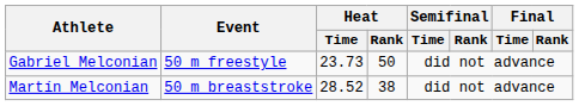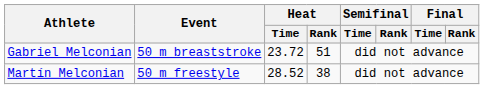Gabriel Melconian | Event: 50 m freestyle -> 50 m breaststroke
Gabriel Melconian | Heat / Time: 23.73 -> 23.72
Gabriel Melconian | Heat / Rank: 50 -> 51
Martín Melconian | Event: 50 m breaststroke -> 50 m freestyle
